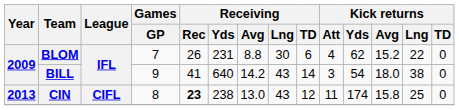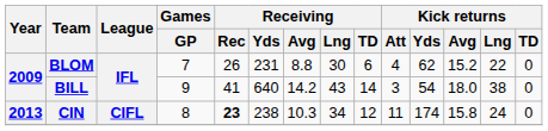CIN | Receiving / Avg: 13.0 -> 10.3
CIN | Receiving / Lng: 43 -> 34
CIN | Kick returns / Lng: 25 -> 24
